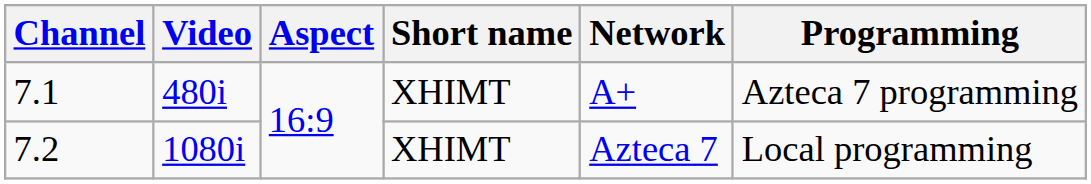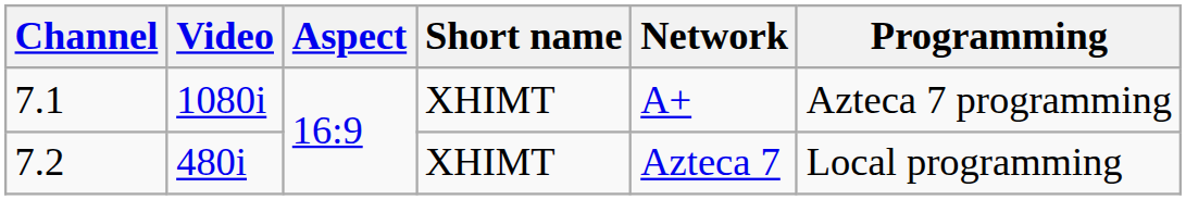7.1 | Video: 480i -> 1080i
7.2 | Video: 1080i -> 480i
